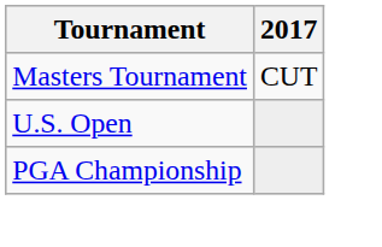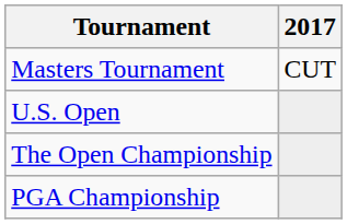+ row: The Open Championship
